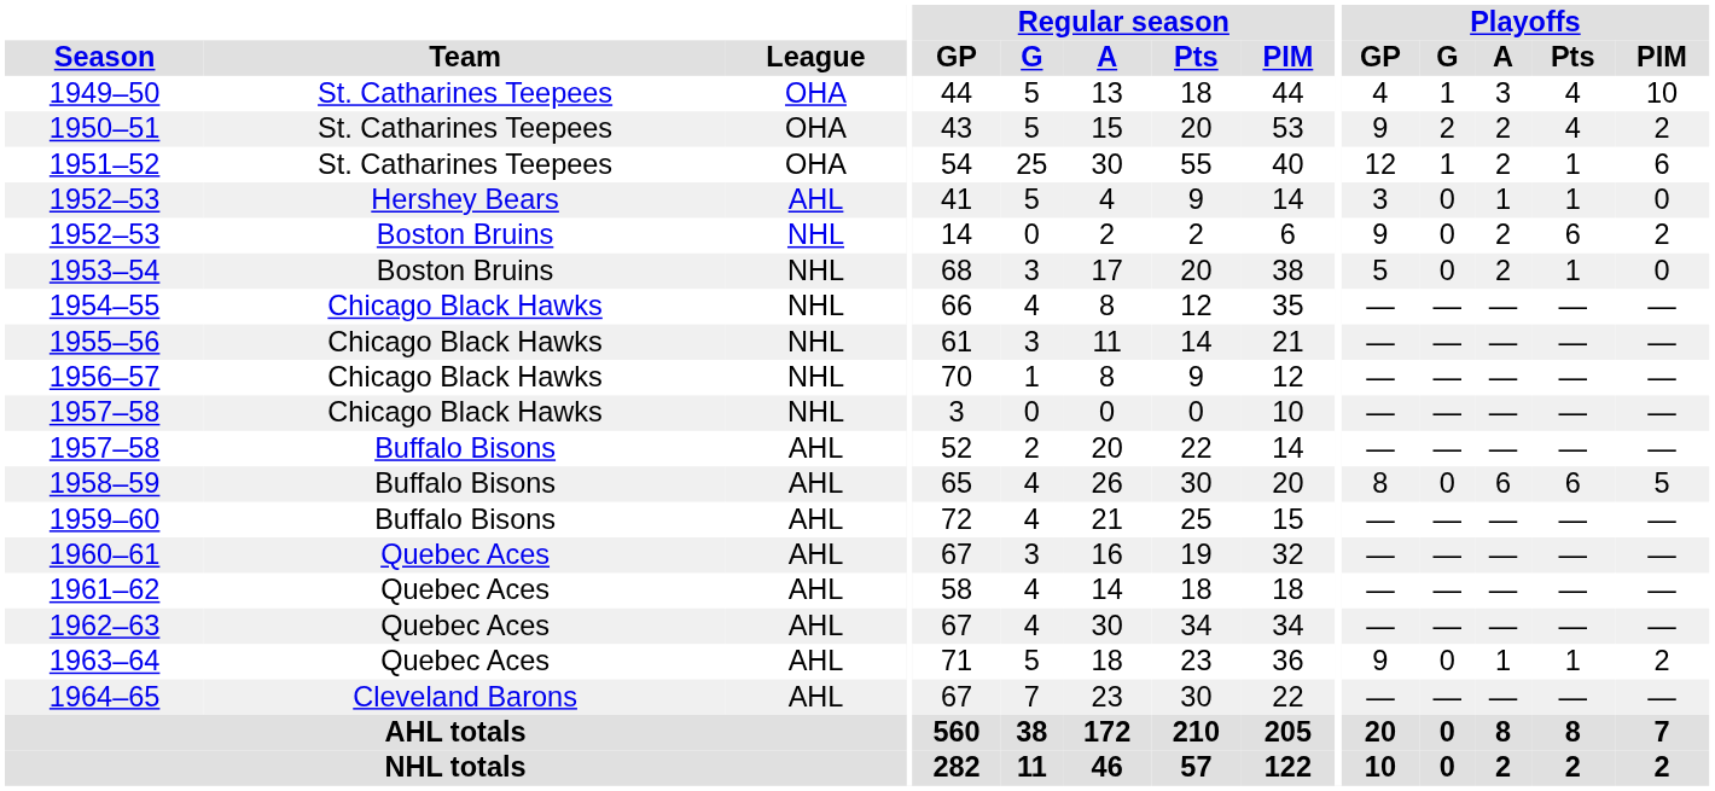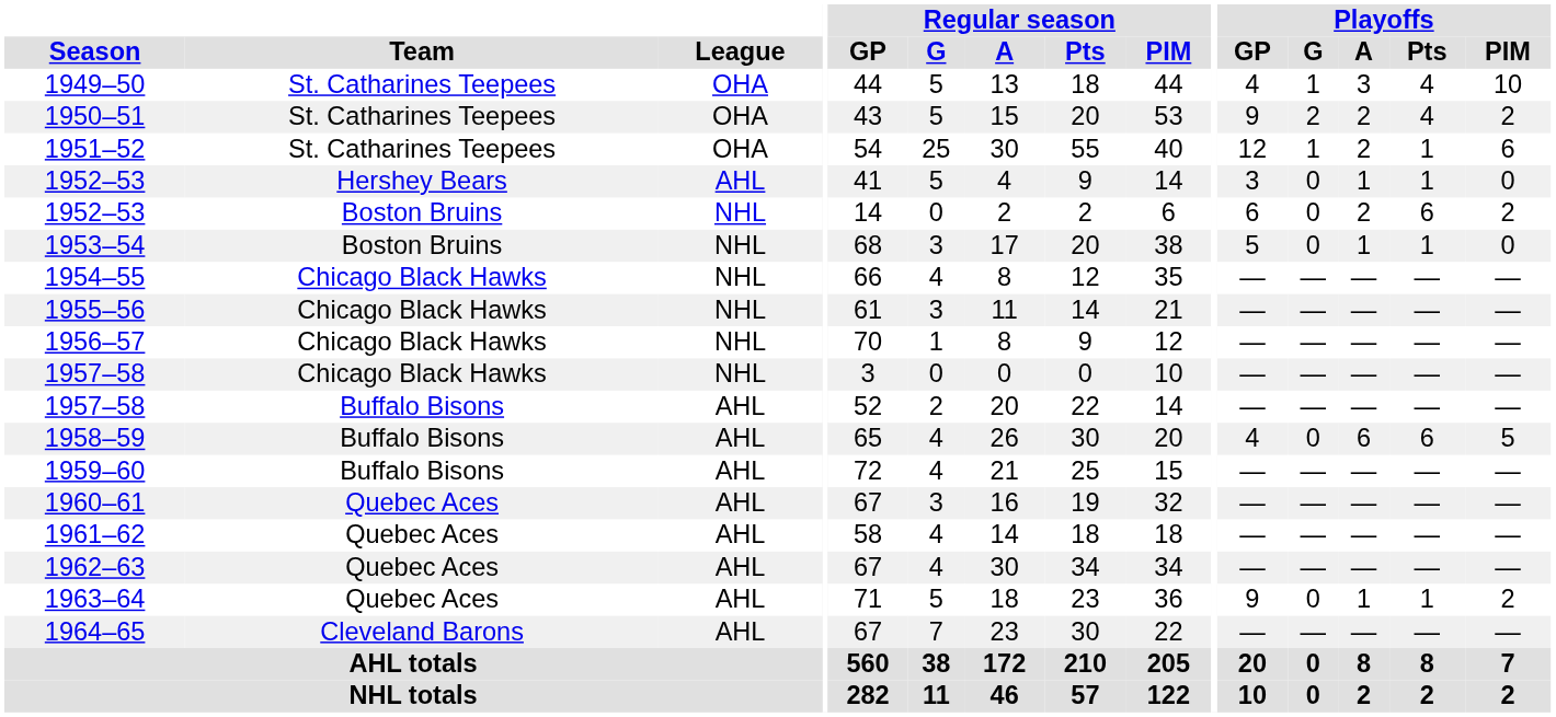1952–53 / Boston Bruins | Playoffs / GP: 9 -> 6
1953–54 | Playoffs / A: 2 -> 1
1958–59 | Playoffs / GP: 8 -> 4
